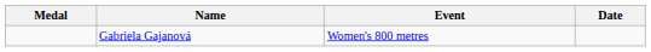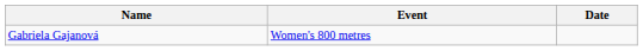- column: Medal
